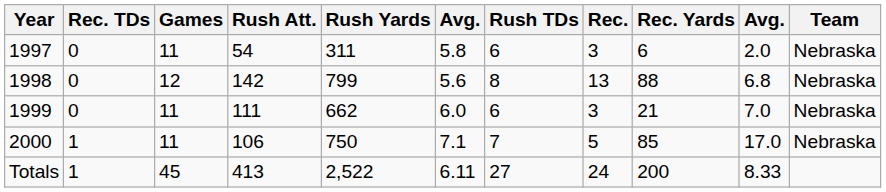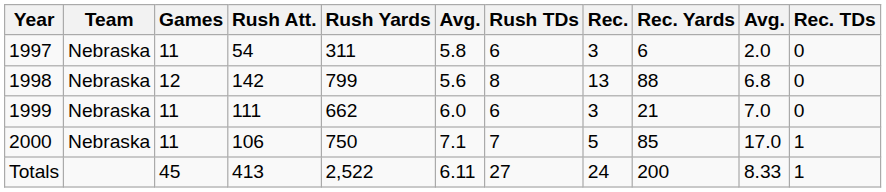columns swapped: Team <-> Rec. TDs
